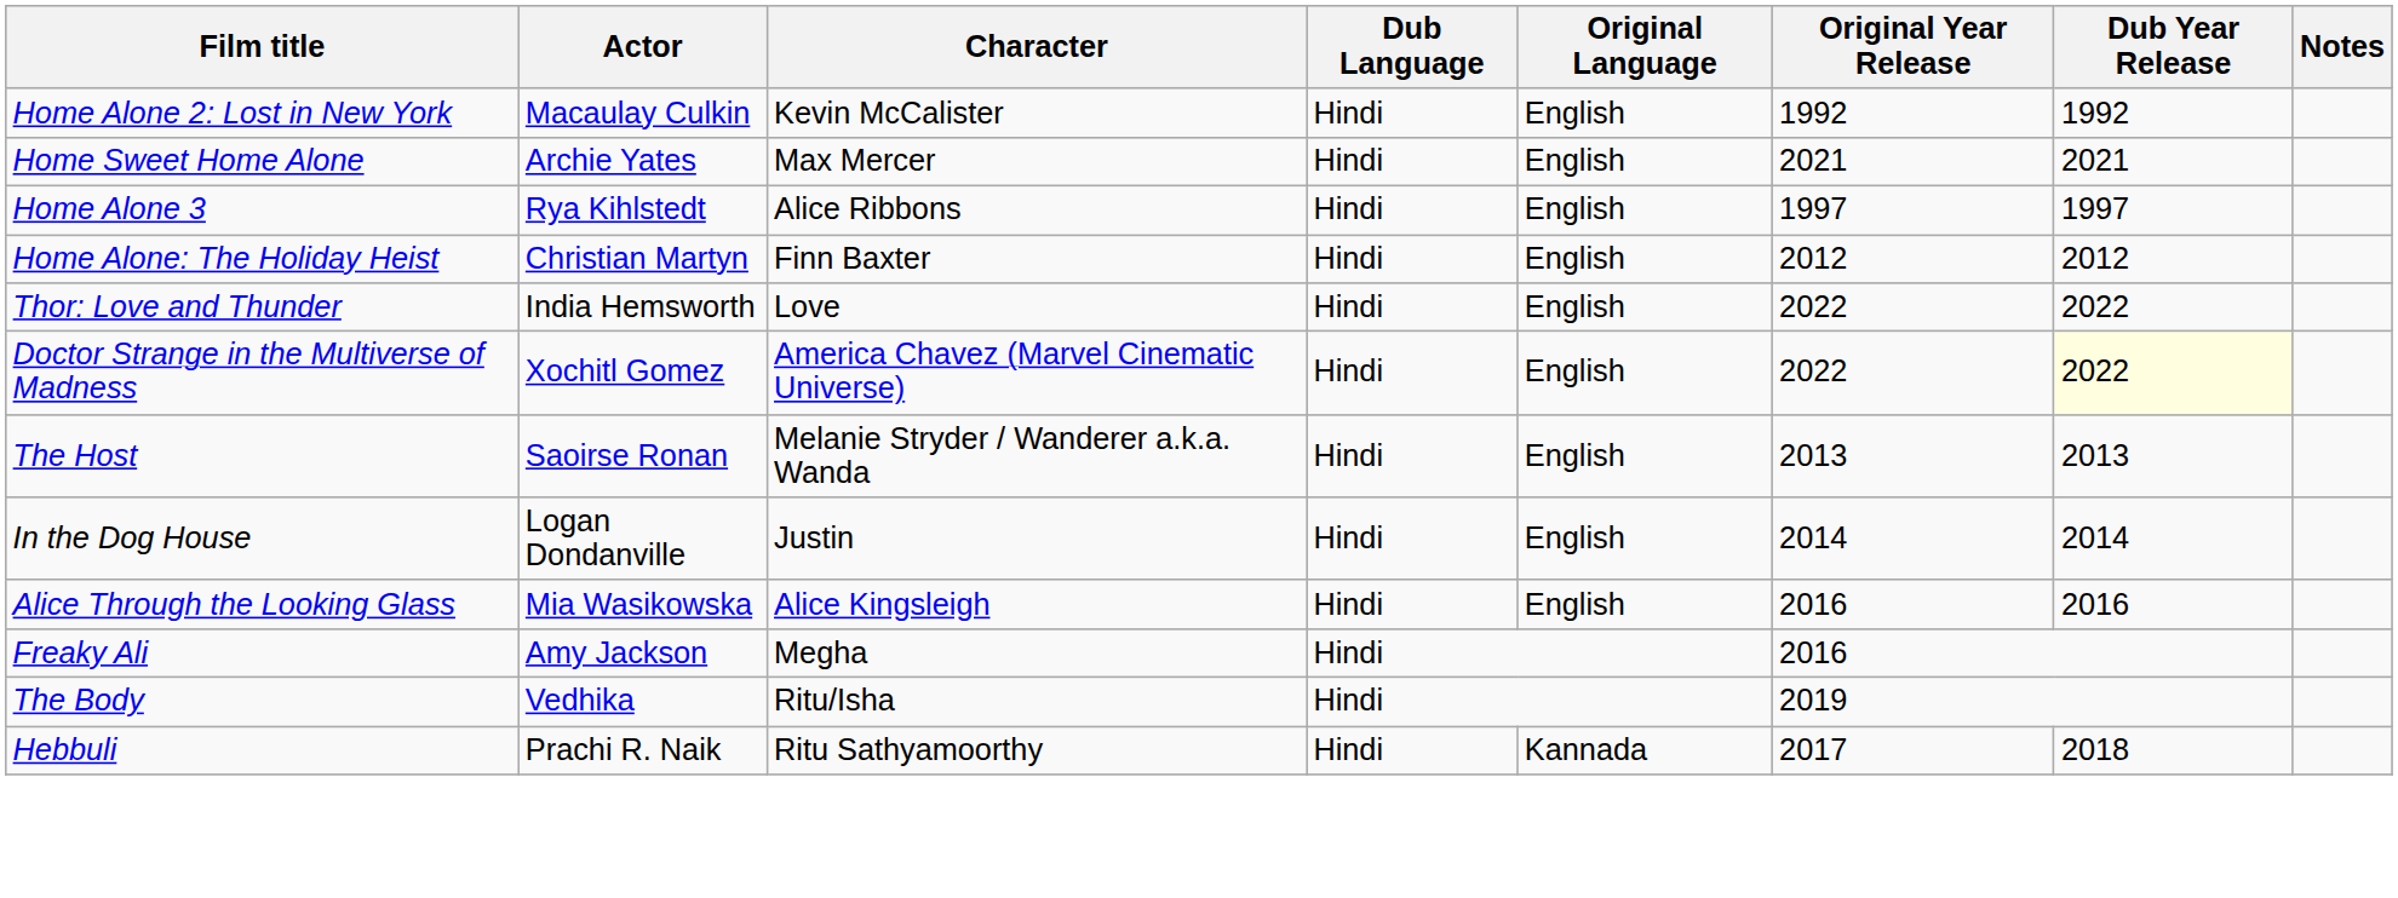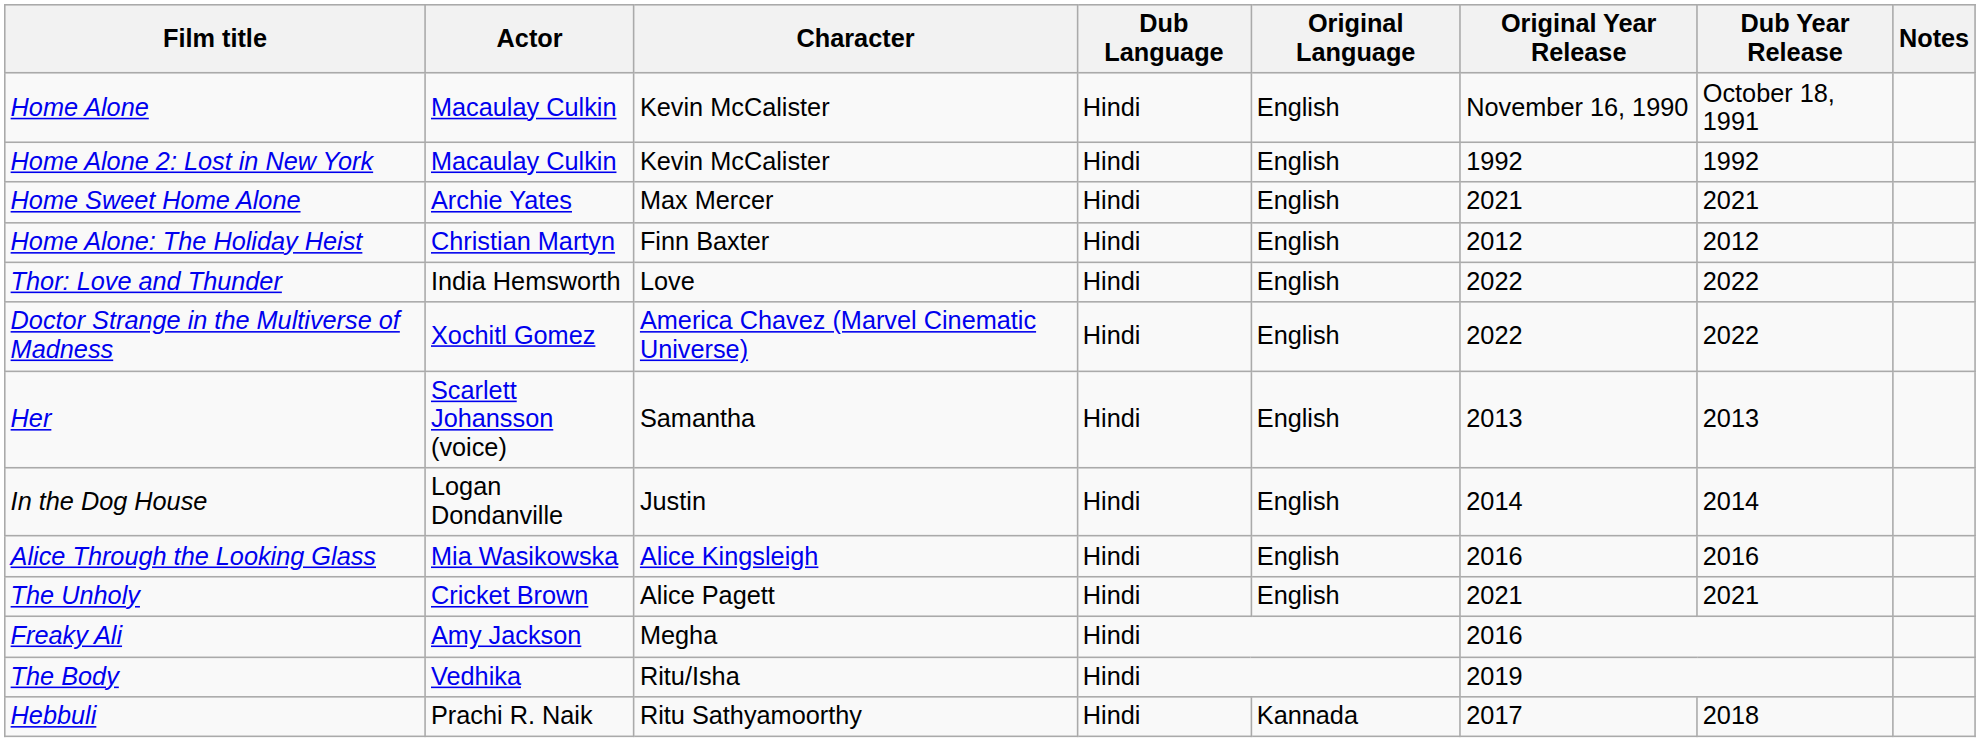+ row: Home Alone | Macaulay Culkin | Kevin McCalister | Hindi | English | November 16, 1990 | October 18, 1991
- row: Home Alone 3 | Rya Kihlstedt | Alice Ribbons | Hindi | English | 1997 | 1997
Doctor Strange in the Multiverse of Madness | Dub Year Release: lightyellow background -> no background
- row: The Host | Saoirse Ronan | Melanie Stryder / Wanderer a.k.a. Wanda | Hindi | English | 2013 | 2013
+ row: Her | Scarlett Johansson (voice) | Samantha | Hindi | English | 2013 | 2013
+ row: The Unholy | Cricket Brown | Alice Pagett | Hindi | English | 2021 | 2021
